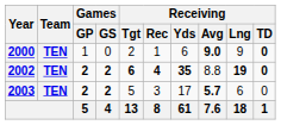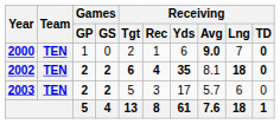2000 | Receiving / Lng: 9 -> 7
2002 | Receiving / Avg: 8.8 -> 8.1
2002 | Receiving / Lng: 19 -> 18
2003 | Receiving / Avg: bold -> normal
